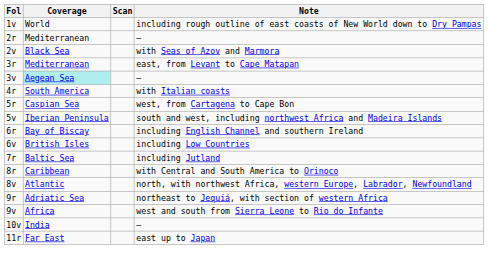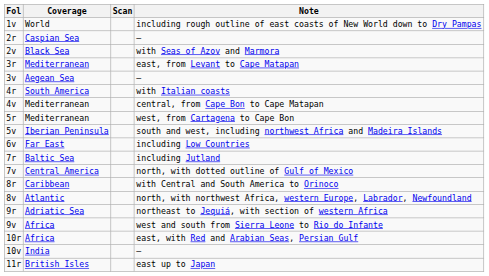2r / – | Coverage: Mediterranean -> Caspian Sea
3v / – | Coverage: paleturquoise background -> no background
+ row: 4v | Mediterranean | central, from Cape Bon to Cape Matapan
west, from Cartagena to Cape Bon | Coverage: Caspian Sea -> Mediterranean
- row: 6r | Bay of Biscay | including English Channel and southern Ireland
including Low Countries | Coverage: British Isles -> Far East
+ row: 7v | Central America | north, with dotted outline of Gulf of Mexico
+ row: 10r | Africa | east, with Red and Arabian Seas, Persian Gulf
east up to Japan | Coverage: Far East -> British Isles
